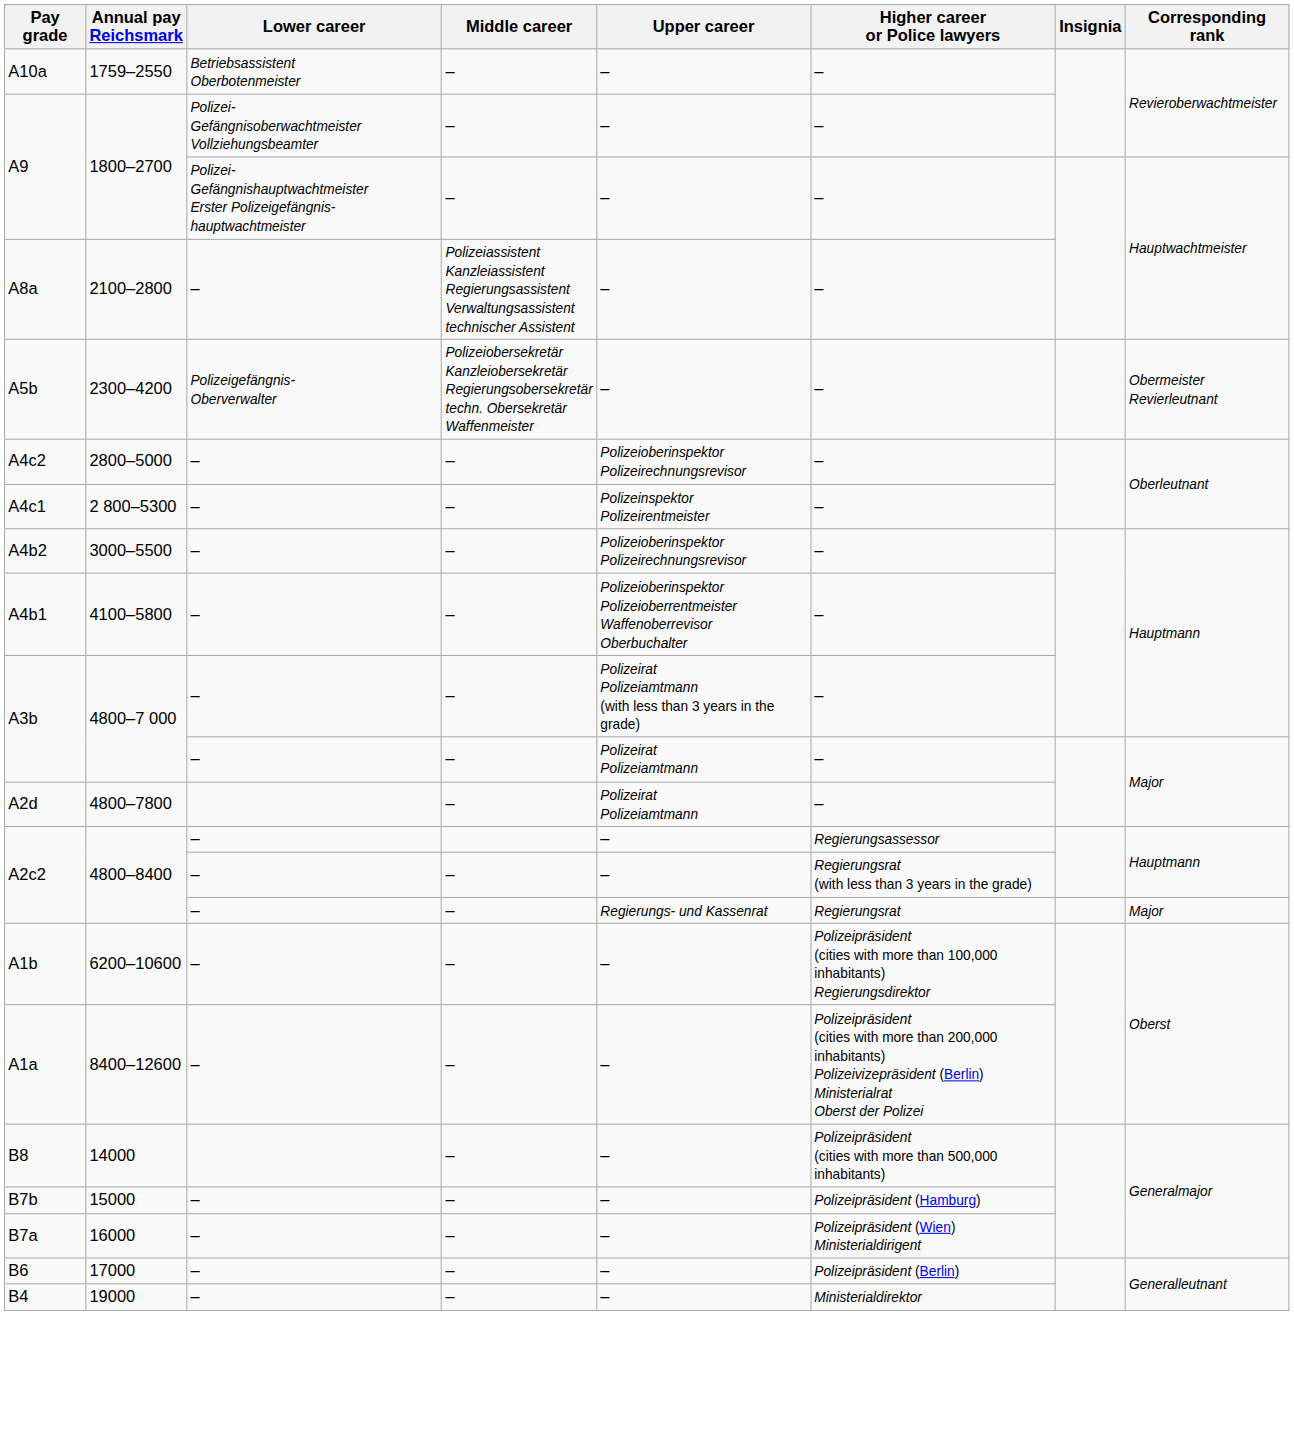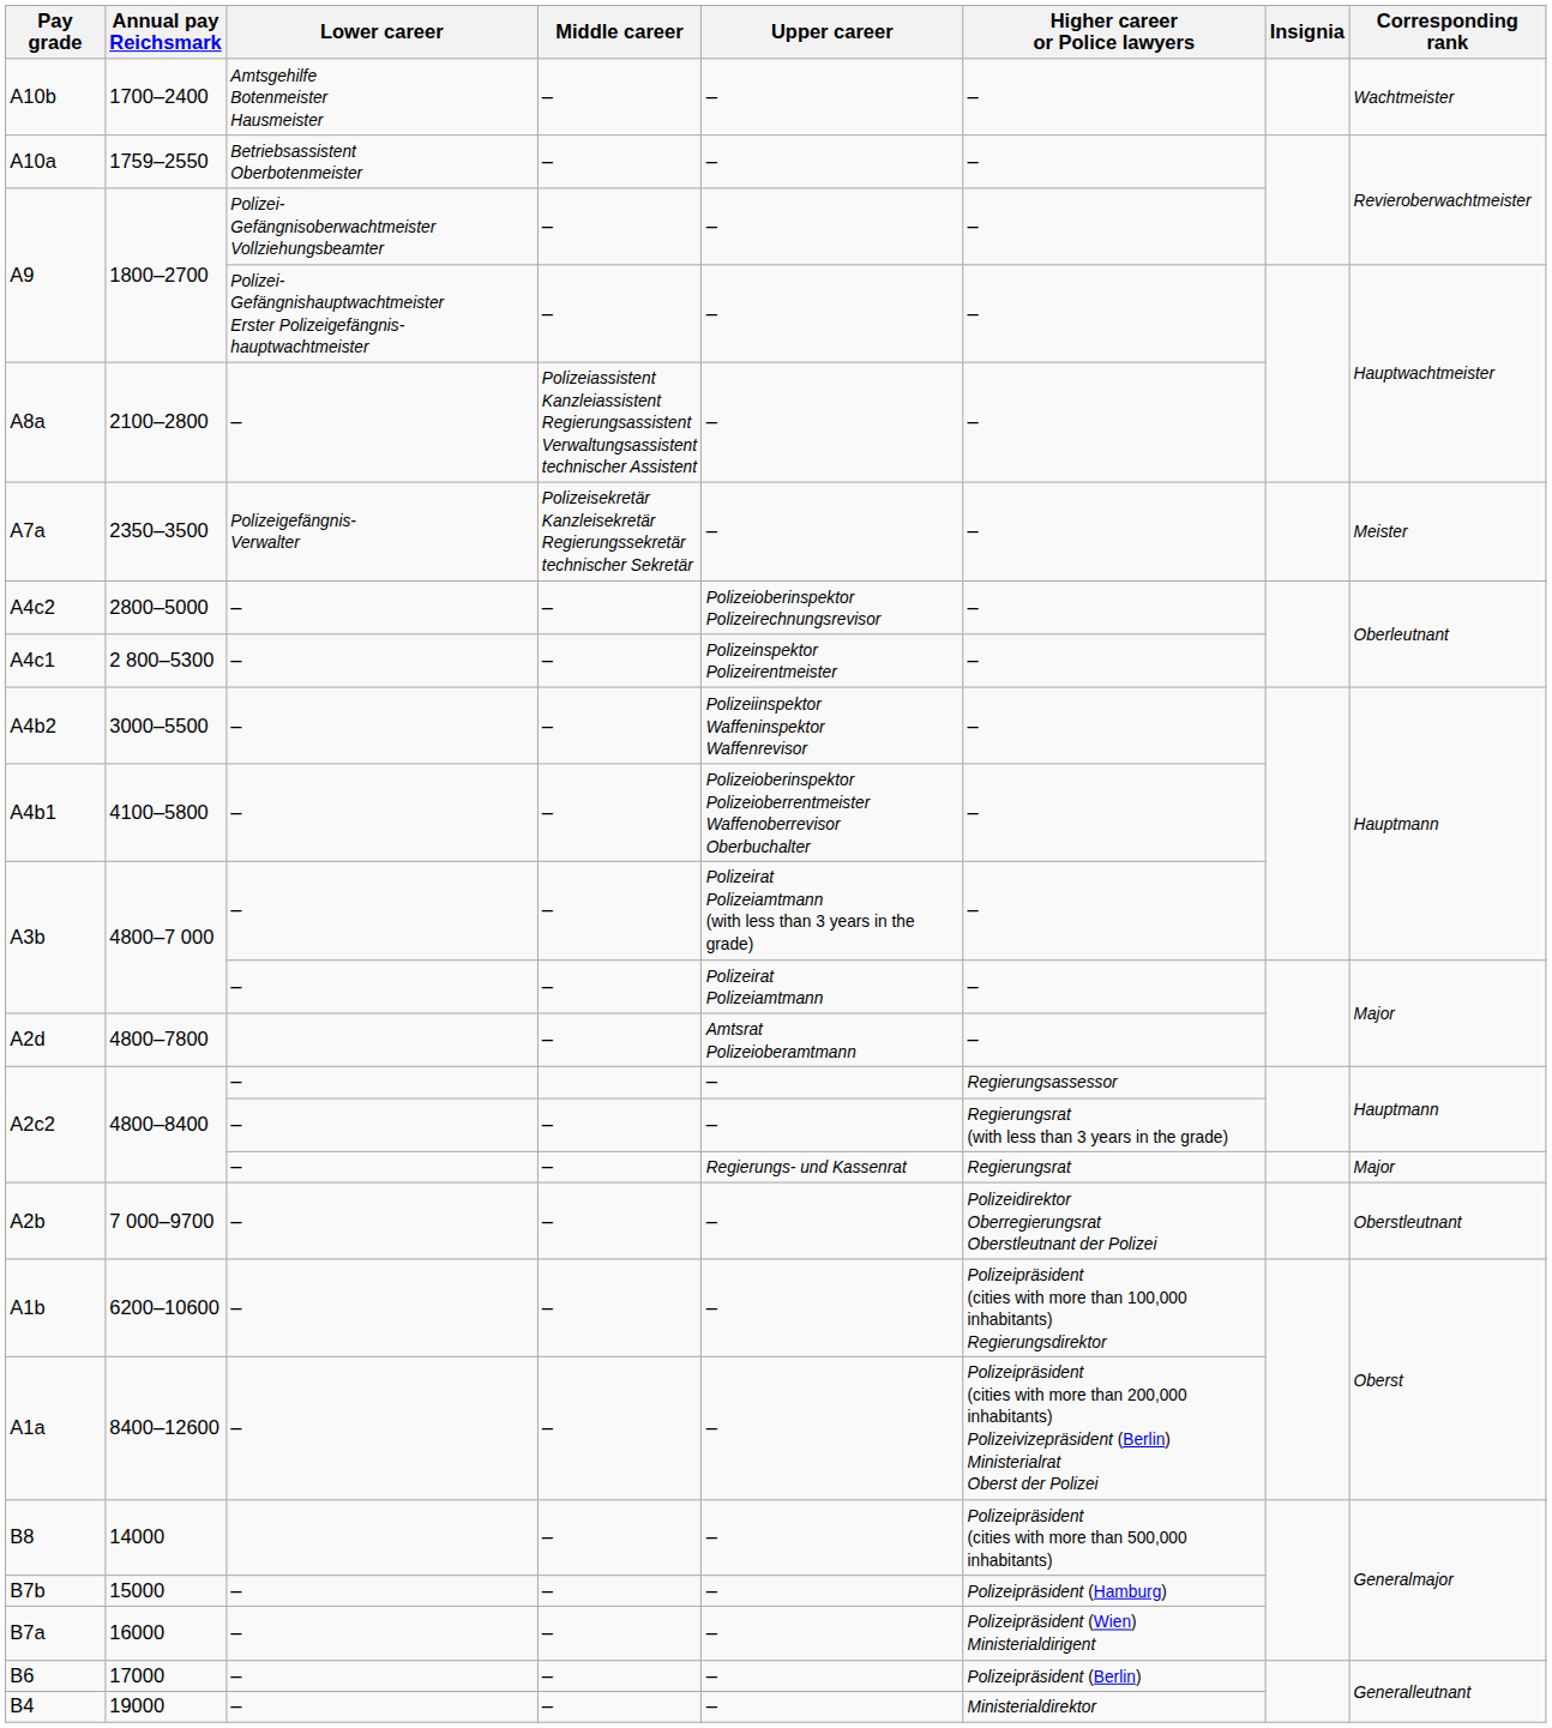+ row: A10b | 1700–2400 | Amtsgehilfe Botenmeister Hausmeister | – | – | – | Wachtmeister
+ row: A7a | 2350–3500 | Polizeigefängnis- Verwalter | Polizeisekretär Kanzleisekretär Regierungssekretär technischer Sekretär | – | – | Meister
- row: A5b | 2300–4200 | Polizeigefängnis- Oberverwalter | Polizeiobersekretär Kanzleiobersekretär Regierungsobersekretär techn. Obersekretär Waffenmeister | – | – | Obermeister Revierleutnant
A4b2 | Upper career: Polizeioberinspektor Polizeirechnungsrevisor -> Polizeiinspektor Waffeninspektor Waffenrevisor
A2d | Upper career: Polizeirat Polizeiamtmann -> Amtsrat Polizeioberamtmann
+ row: A2b | 7 000–9700 | – | – | – | Polizeidirektor Oberregierungsrat Oberstleutnant der Polizei | Oberstleutnant
